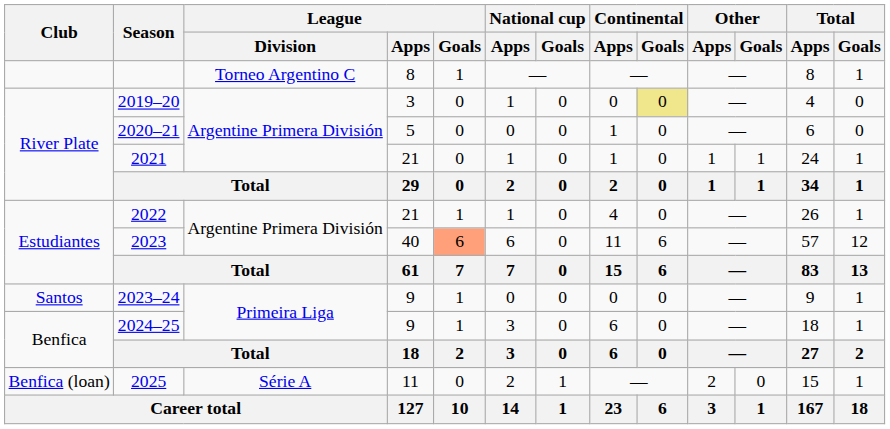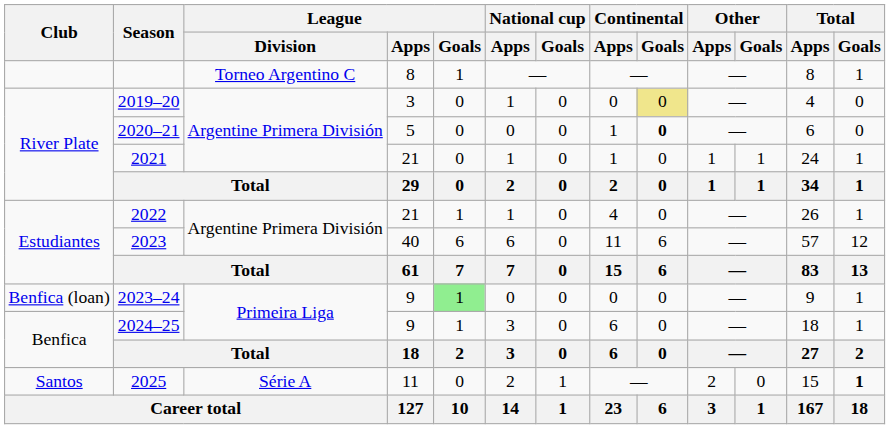2020–21 | Continental / Goals: normal -> bold
2023 | League / Goals: lightsalmon background -> no background
2023–24 | Club: Santos -> Benfica (loan)
2023–24 | League / Goals: no background -> lightgreen background
2025 | Club: Benfica (loan) -> Santos
2025 | Total / Goals: normal -> bold
